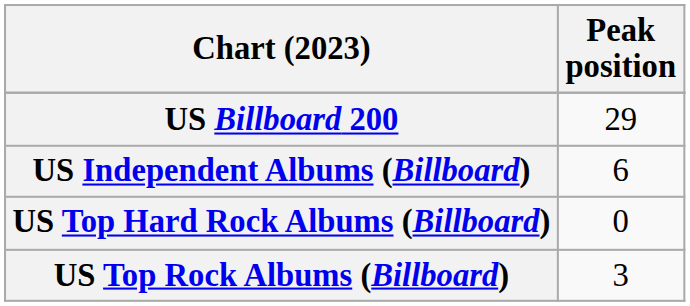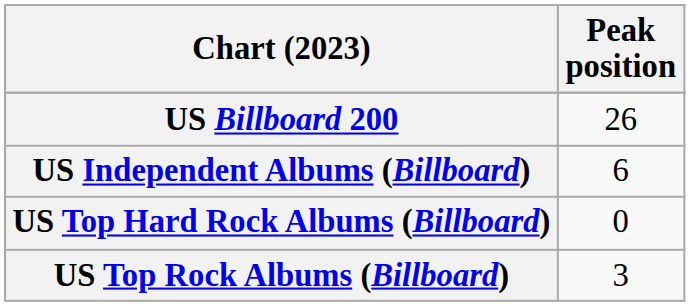US Billboard 200 | Peak position: 29 -> 26
